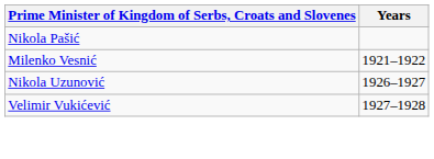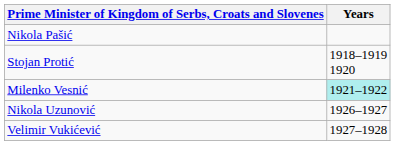+ row: Stojan Protić | 1918–1919 1920
Milenko Vesnić | Years: no background -> paleturquoise background
